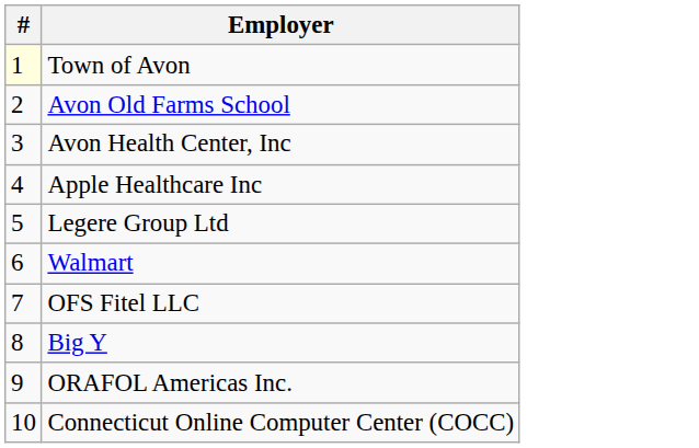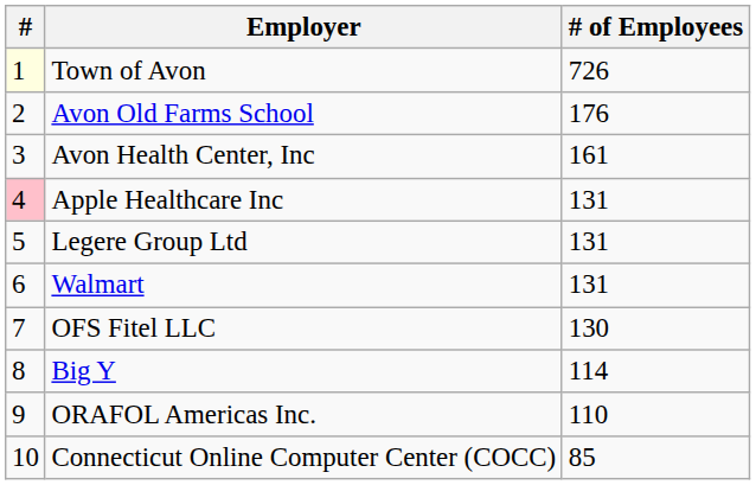+ column: # of Employees | 726 | 176 | 161 | 131 | 131 | 131 | 130 | 114 | 110 | 85
Apple Healthcare Inc | #: no background -> pink background
